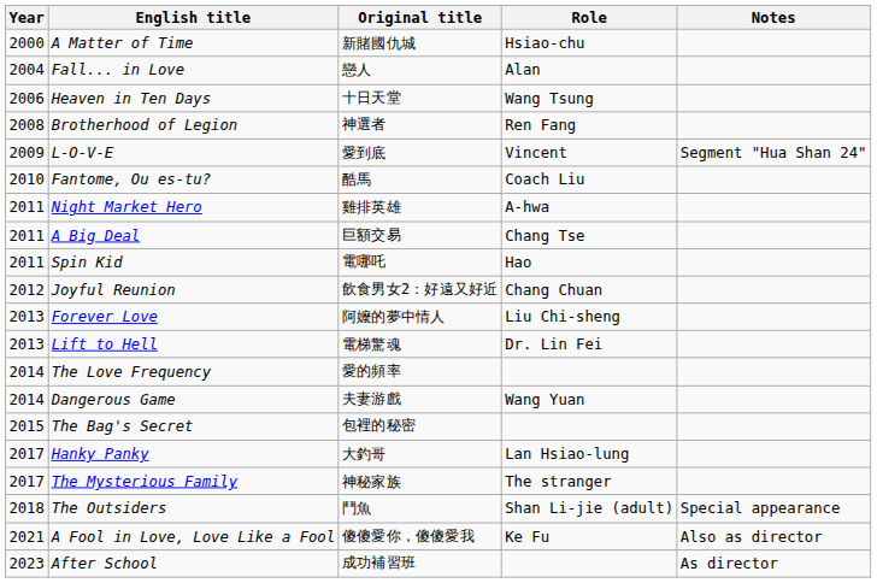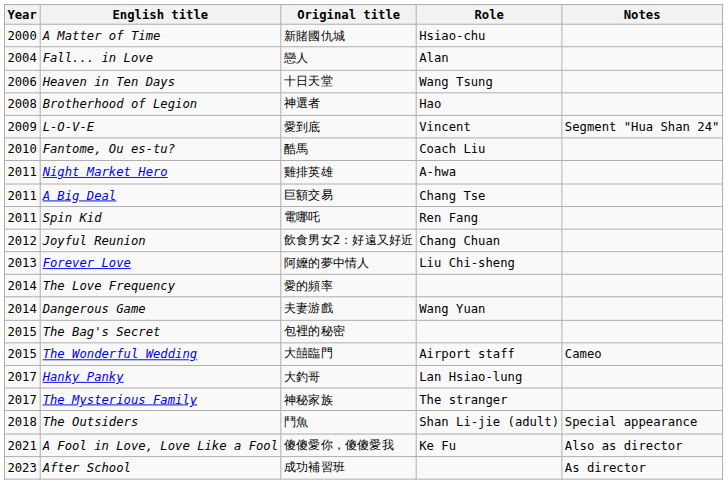Brotherhood of Legion | Role: Ren Fang -> Hao
Spin Kid | Role: Hao -> Ren Fang
- row: 2013 | Lift to Hell | 電梯驚魂 | Dr. Lin Fei
+ row: 2015 | The Wonderful Wedding | 大囍臨門 | Airport staff | Cameo
